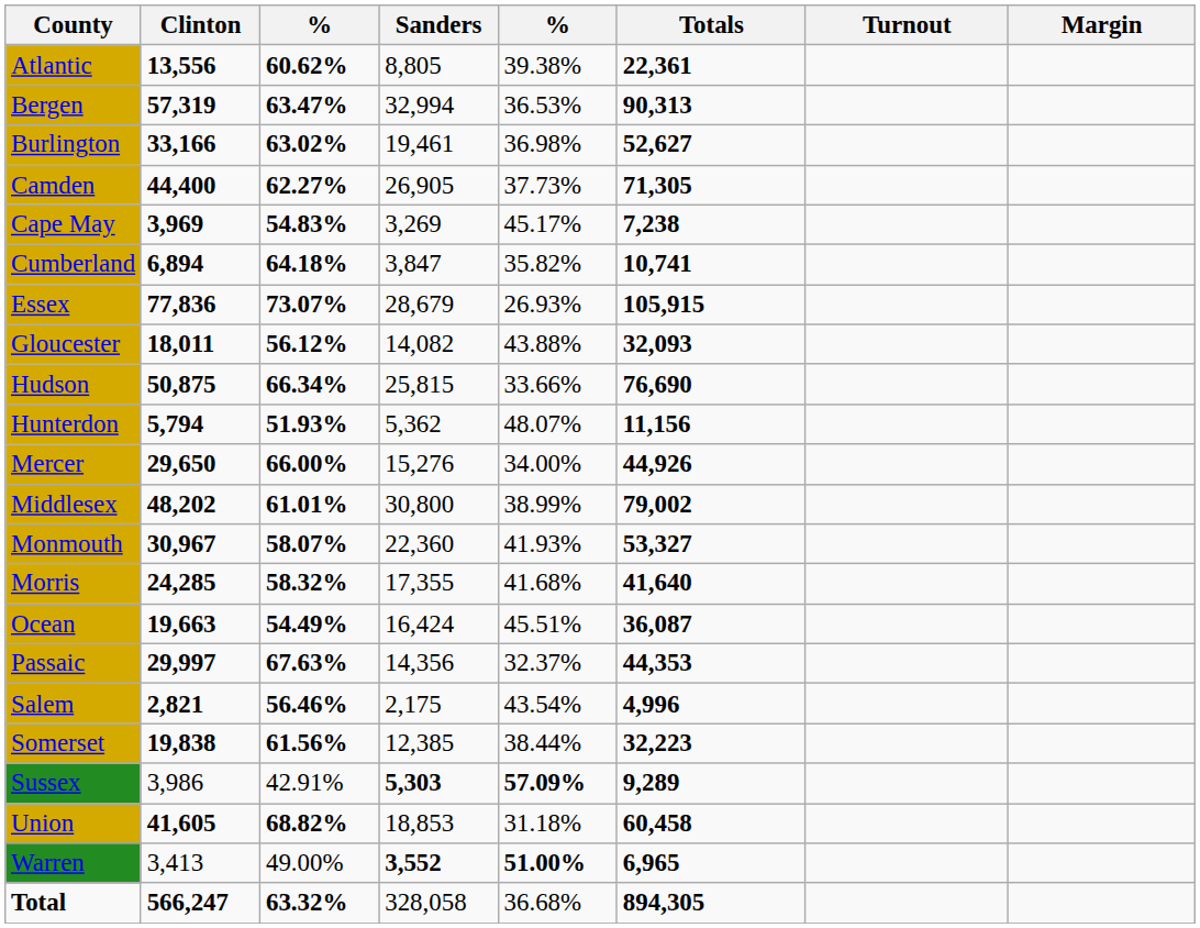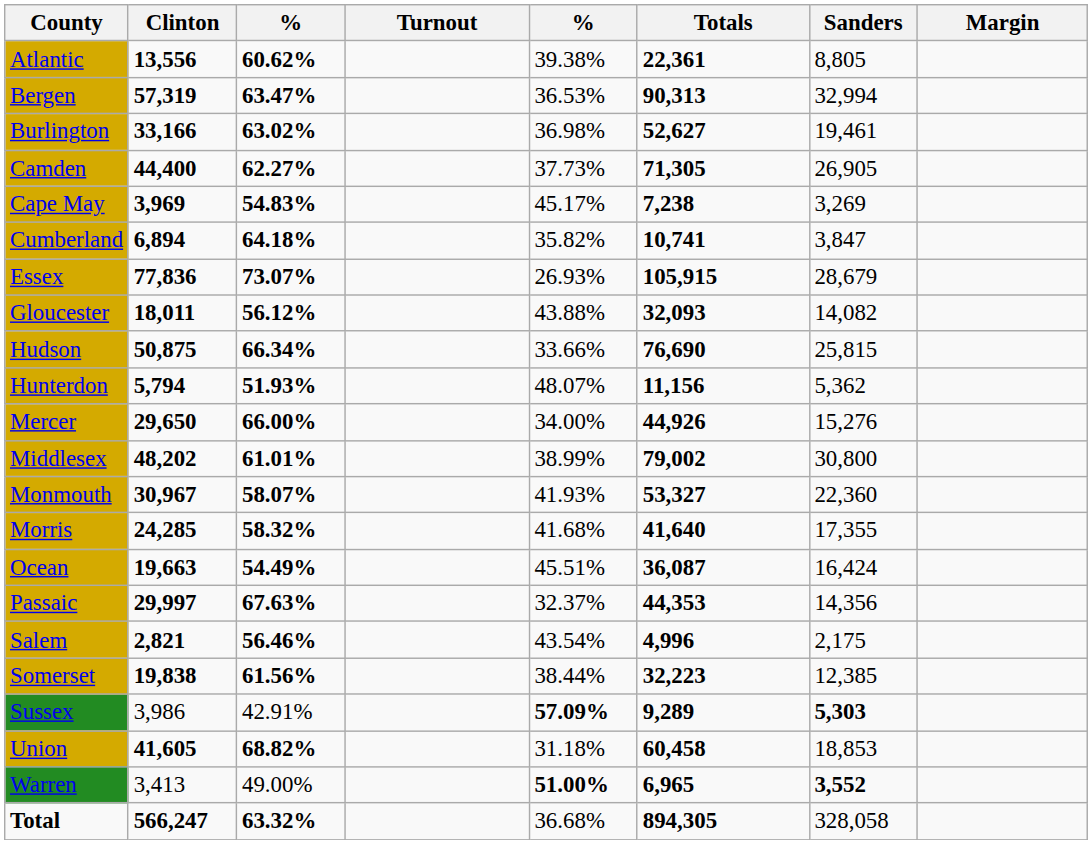columns swapped: Sanders <-> Turnout
